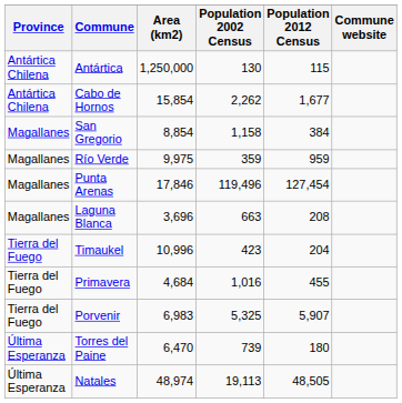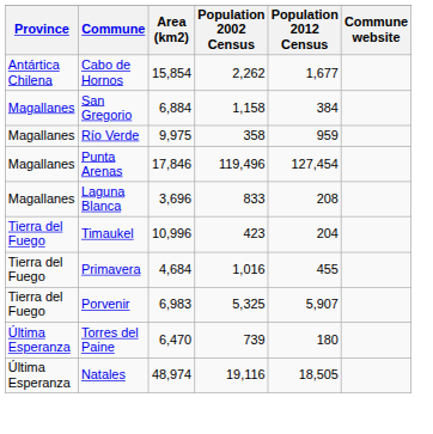- row: Antártica Chilena | Antártica | 1,250,000 | 130 | 115
San Gregorio | Area (km2): 8,854 -> 6,884
Río Verde | Population 2002 Census: 359 -> 358
Laguna Blanca | Population 2002 Census: 663 -> 833
Natales | Population 2002 Census: 19,113 -> 19,116
Natales | Population 2012 Census: 48,505 -> 18,505
